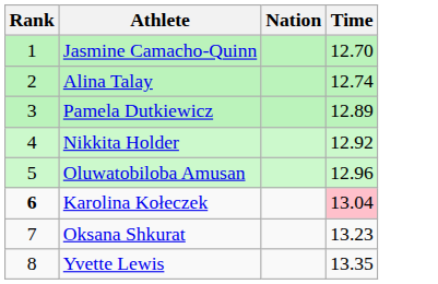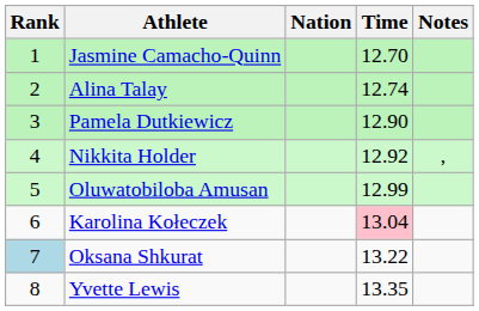+ column: Notes | ,
Pamela Dutkiewicz | Time: 12.89 -> 12.90
Oluwatobiloba Amusan | Time: 12.96 -> 12.99
Karolina Kołeczek | Rank: bold -> normal
Oksana Shkurat | Rank: no background -> lightblue background
Oksana Shkurat | Time: 13.23 -> 13.22
